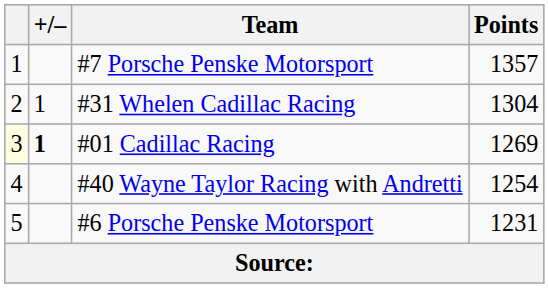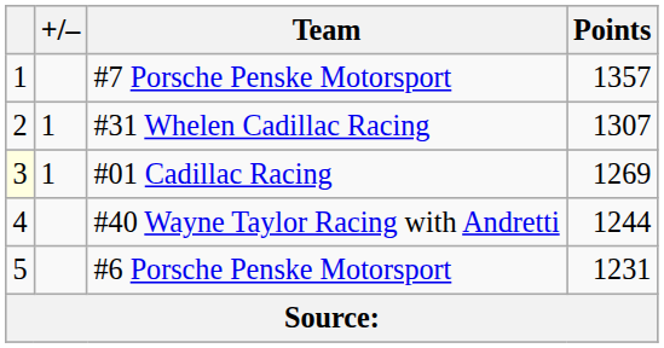#31 Whelen Cadillac Racing | Points: 1304 -> 1307
#01 Cadillac Racing | +/–: bold -> normal
#40 Wayne Taylor Racing with Andretti | Points: 1254 -> 1244
